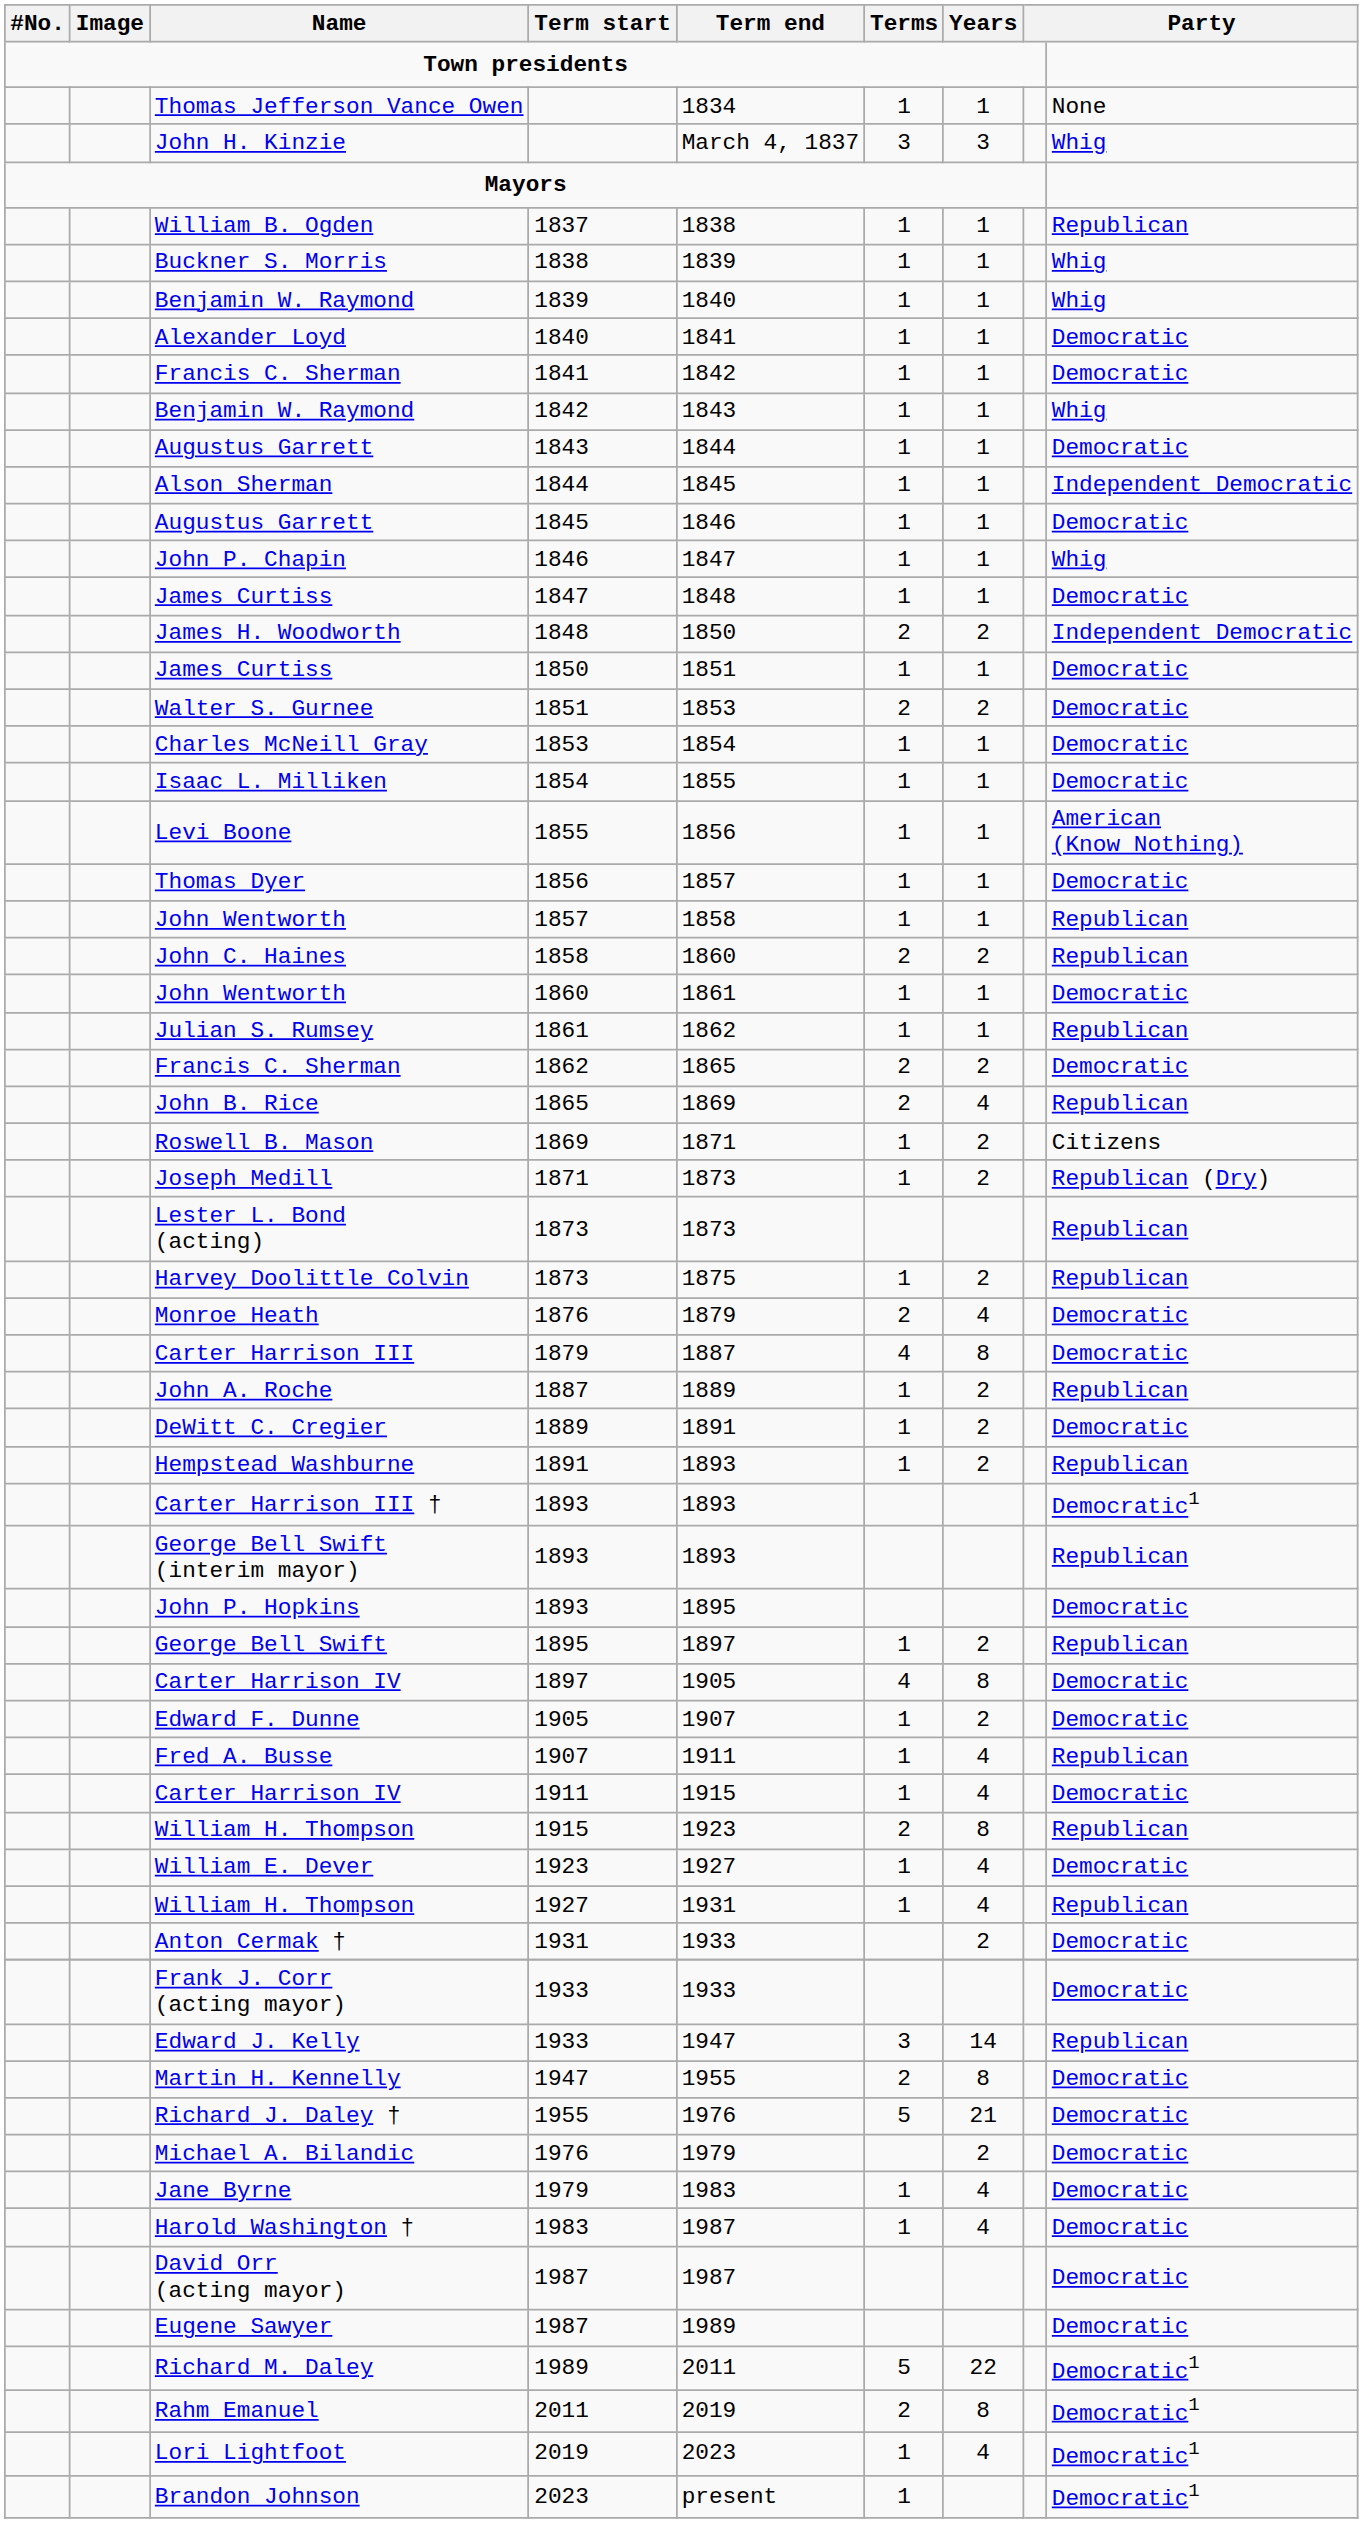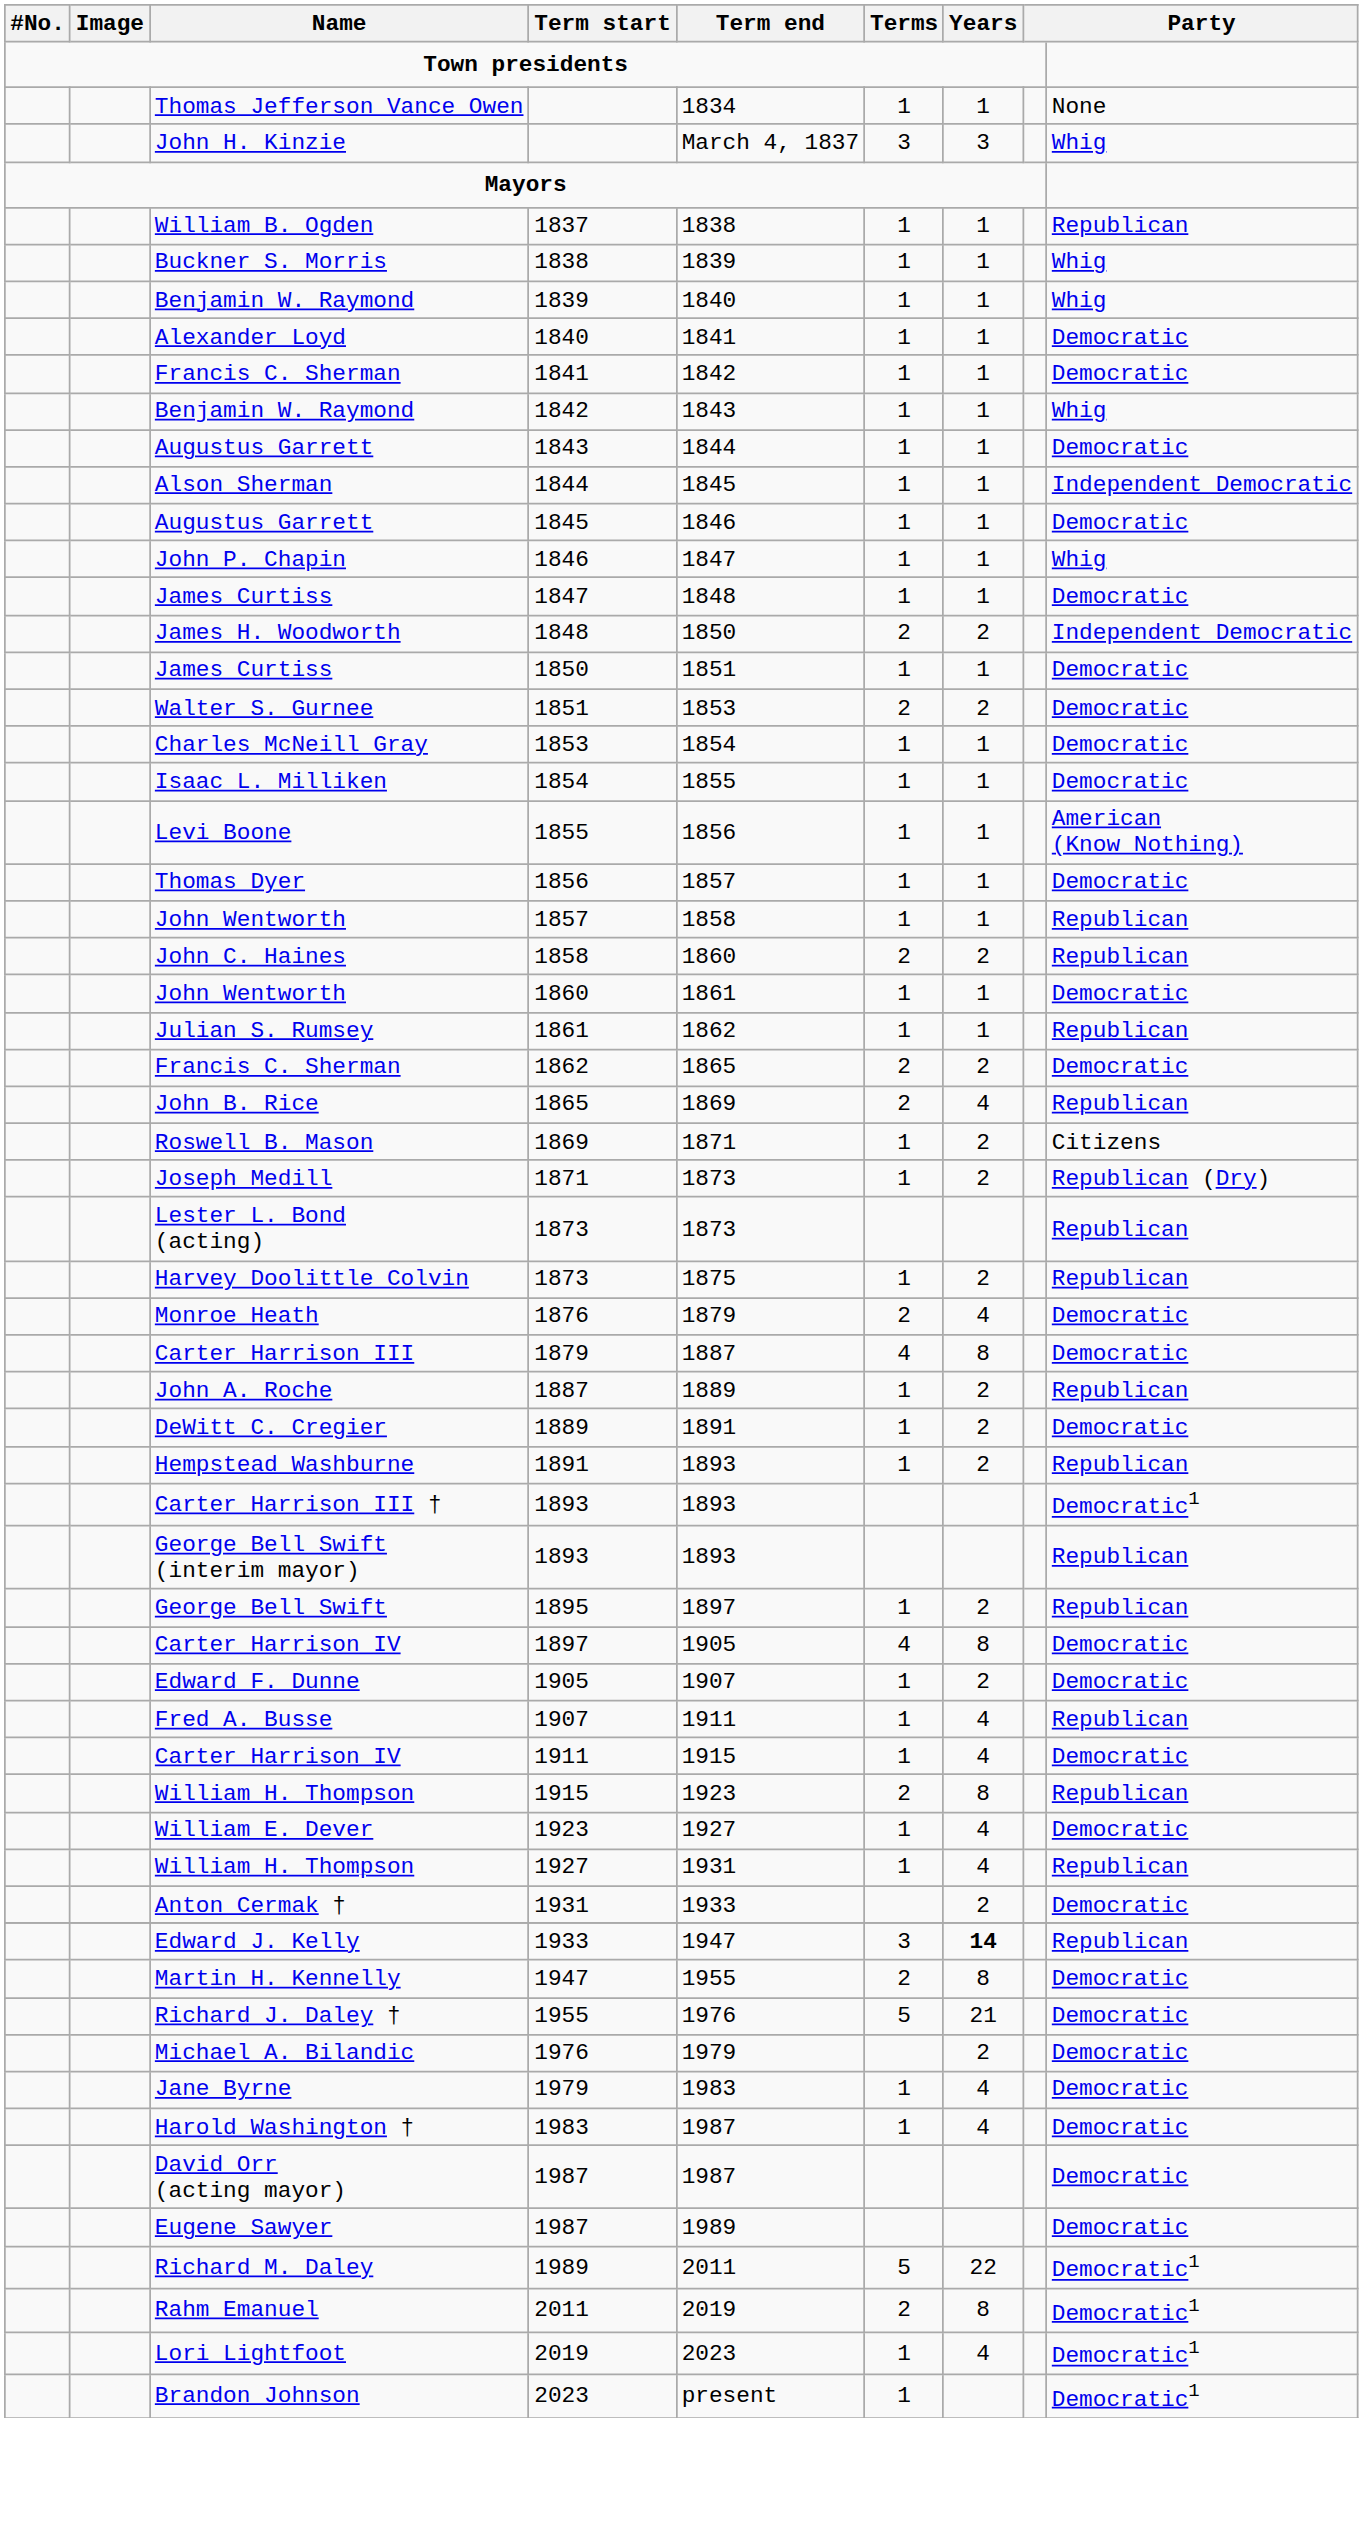- row: John P. Hopkins | 1893 | 1895 | Democratic
- row: Frank J. Corr (acting mayor) | 1933 | 1933 | Democratic
Edward J. Kelly / 1933 | Years: normal -> bold
